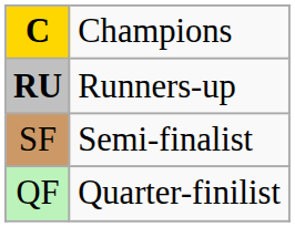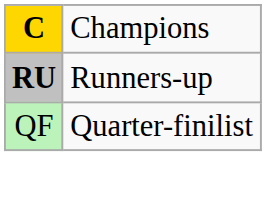- row: SF | Semi-finalist
